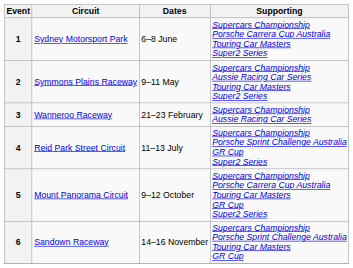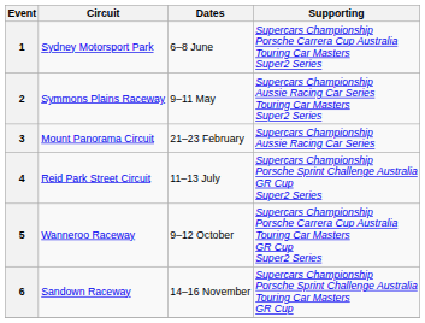3 | Circuit: Wanneroo Raceway -> Mount Panorama Circuit
5 | Circuit: Mount Panorama Circuit -> Wanneroo Raceway
